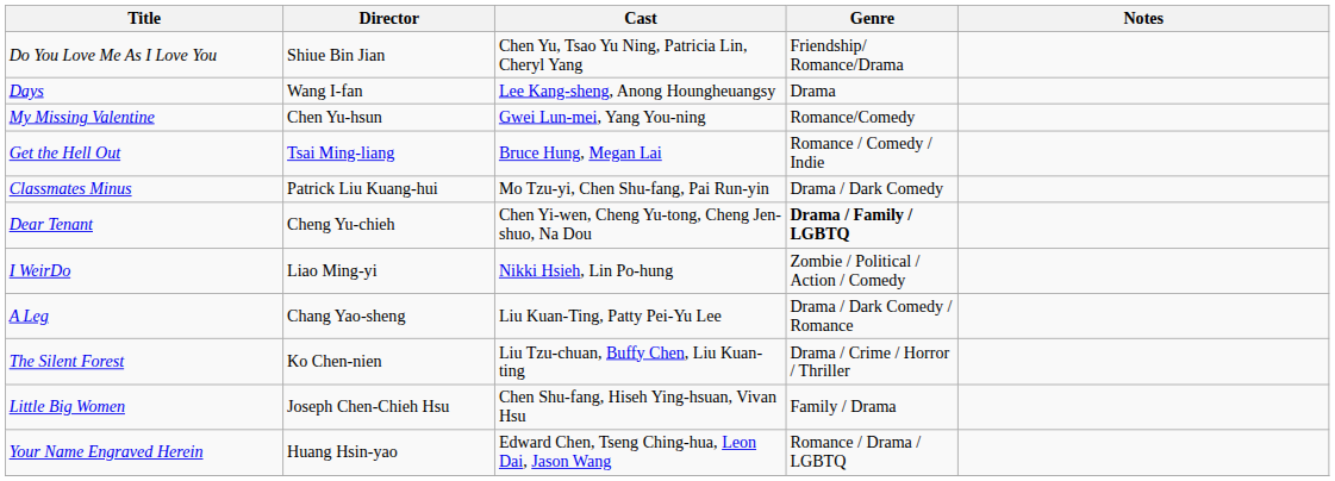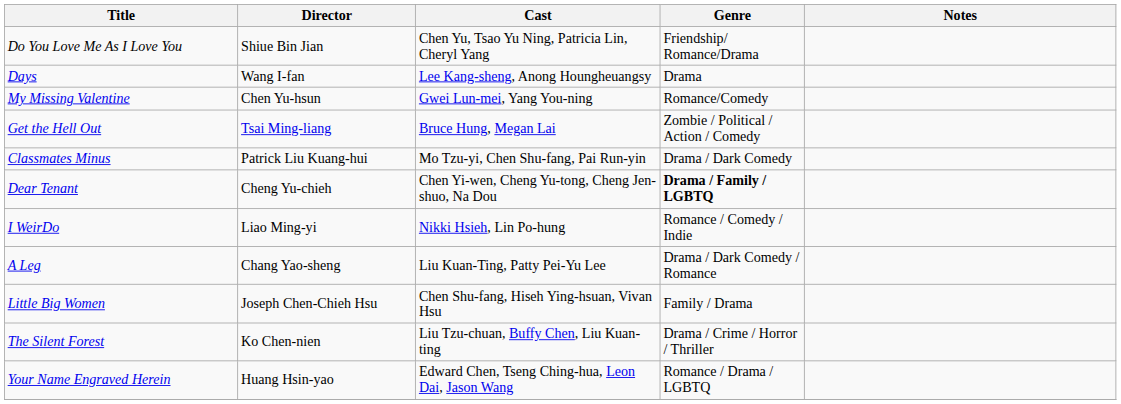Get the Hell Out | Genre: Romance / Comedy / Indie -> Zombie / Political / Action / Comedy
I WeirDo | Genre: Zombie / Political / Action / Comedy -> Romance / Comedy / Indie
rows swapped: The Silent Forest <-> Little Big Women
